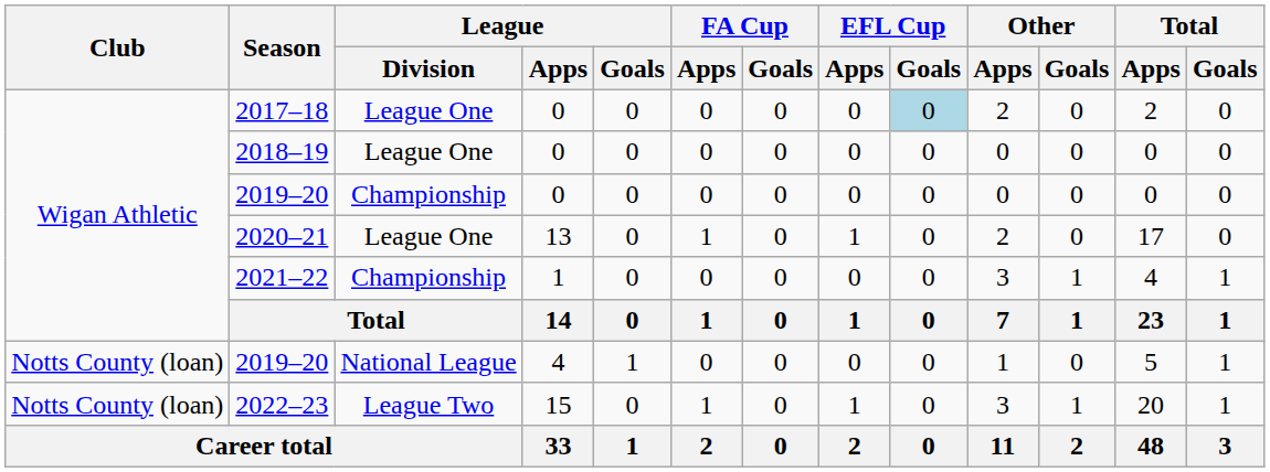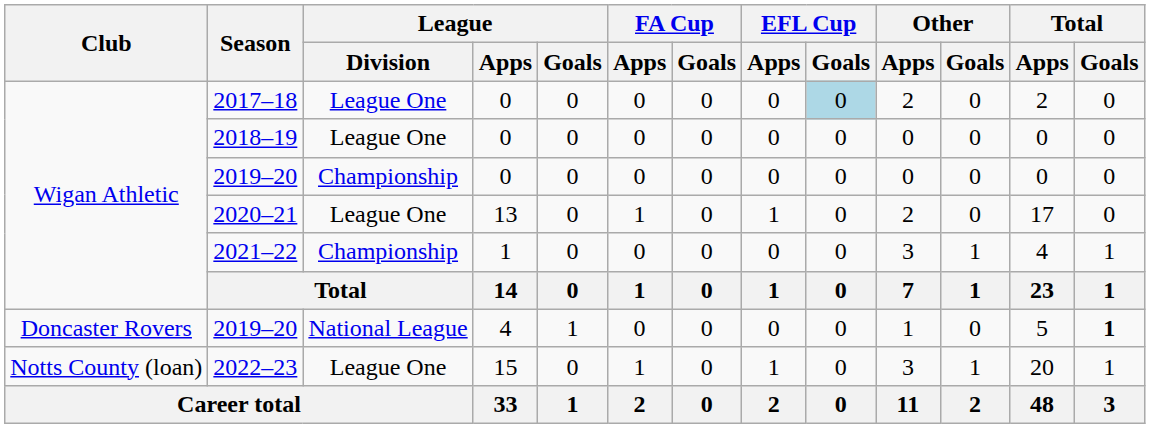2019–20 / 4 | Club: Notts County (loan) -> Doncaster Rovers
2019–20 / 4 | Total / Goals: normal -> bold
2022–23 | League / Division: League Two -> League One
